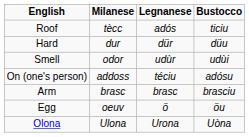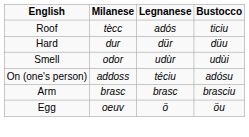- row: Olona | Ulona | Urona | Uòna
